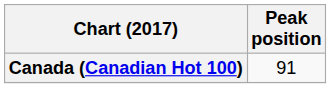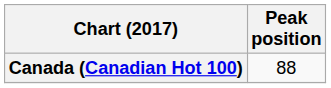Canada (Canadian Hot 100) | Peak position: 91 -> 88
